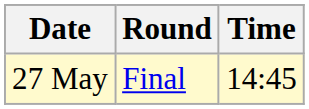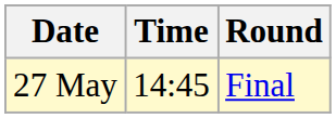columns swapped: Time <-> Round
